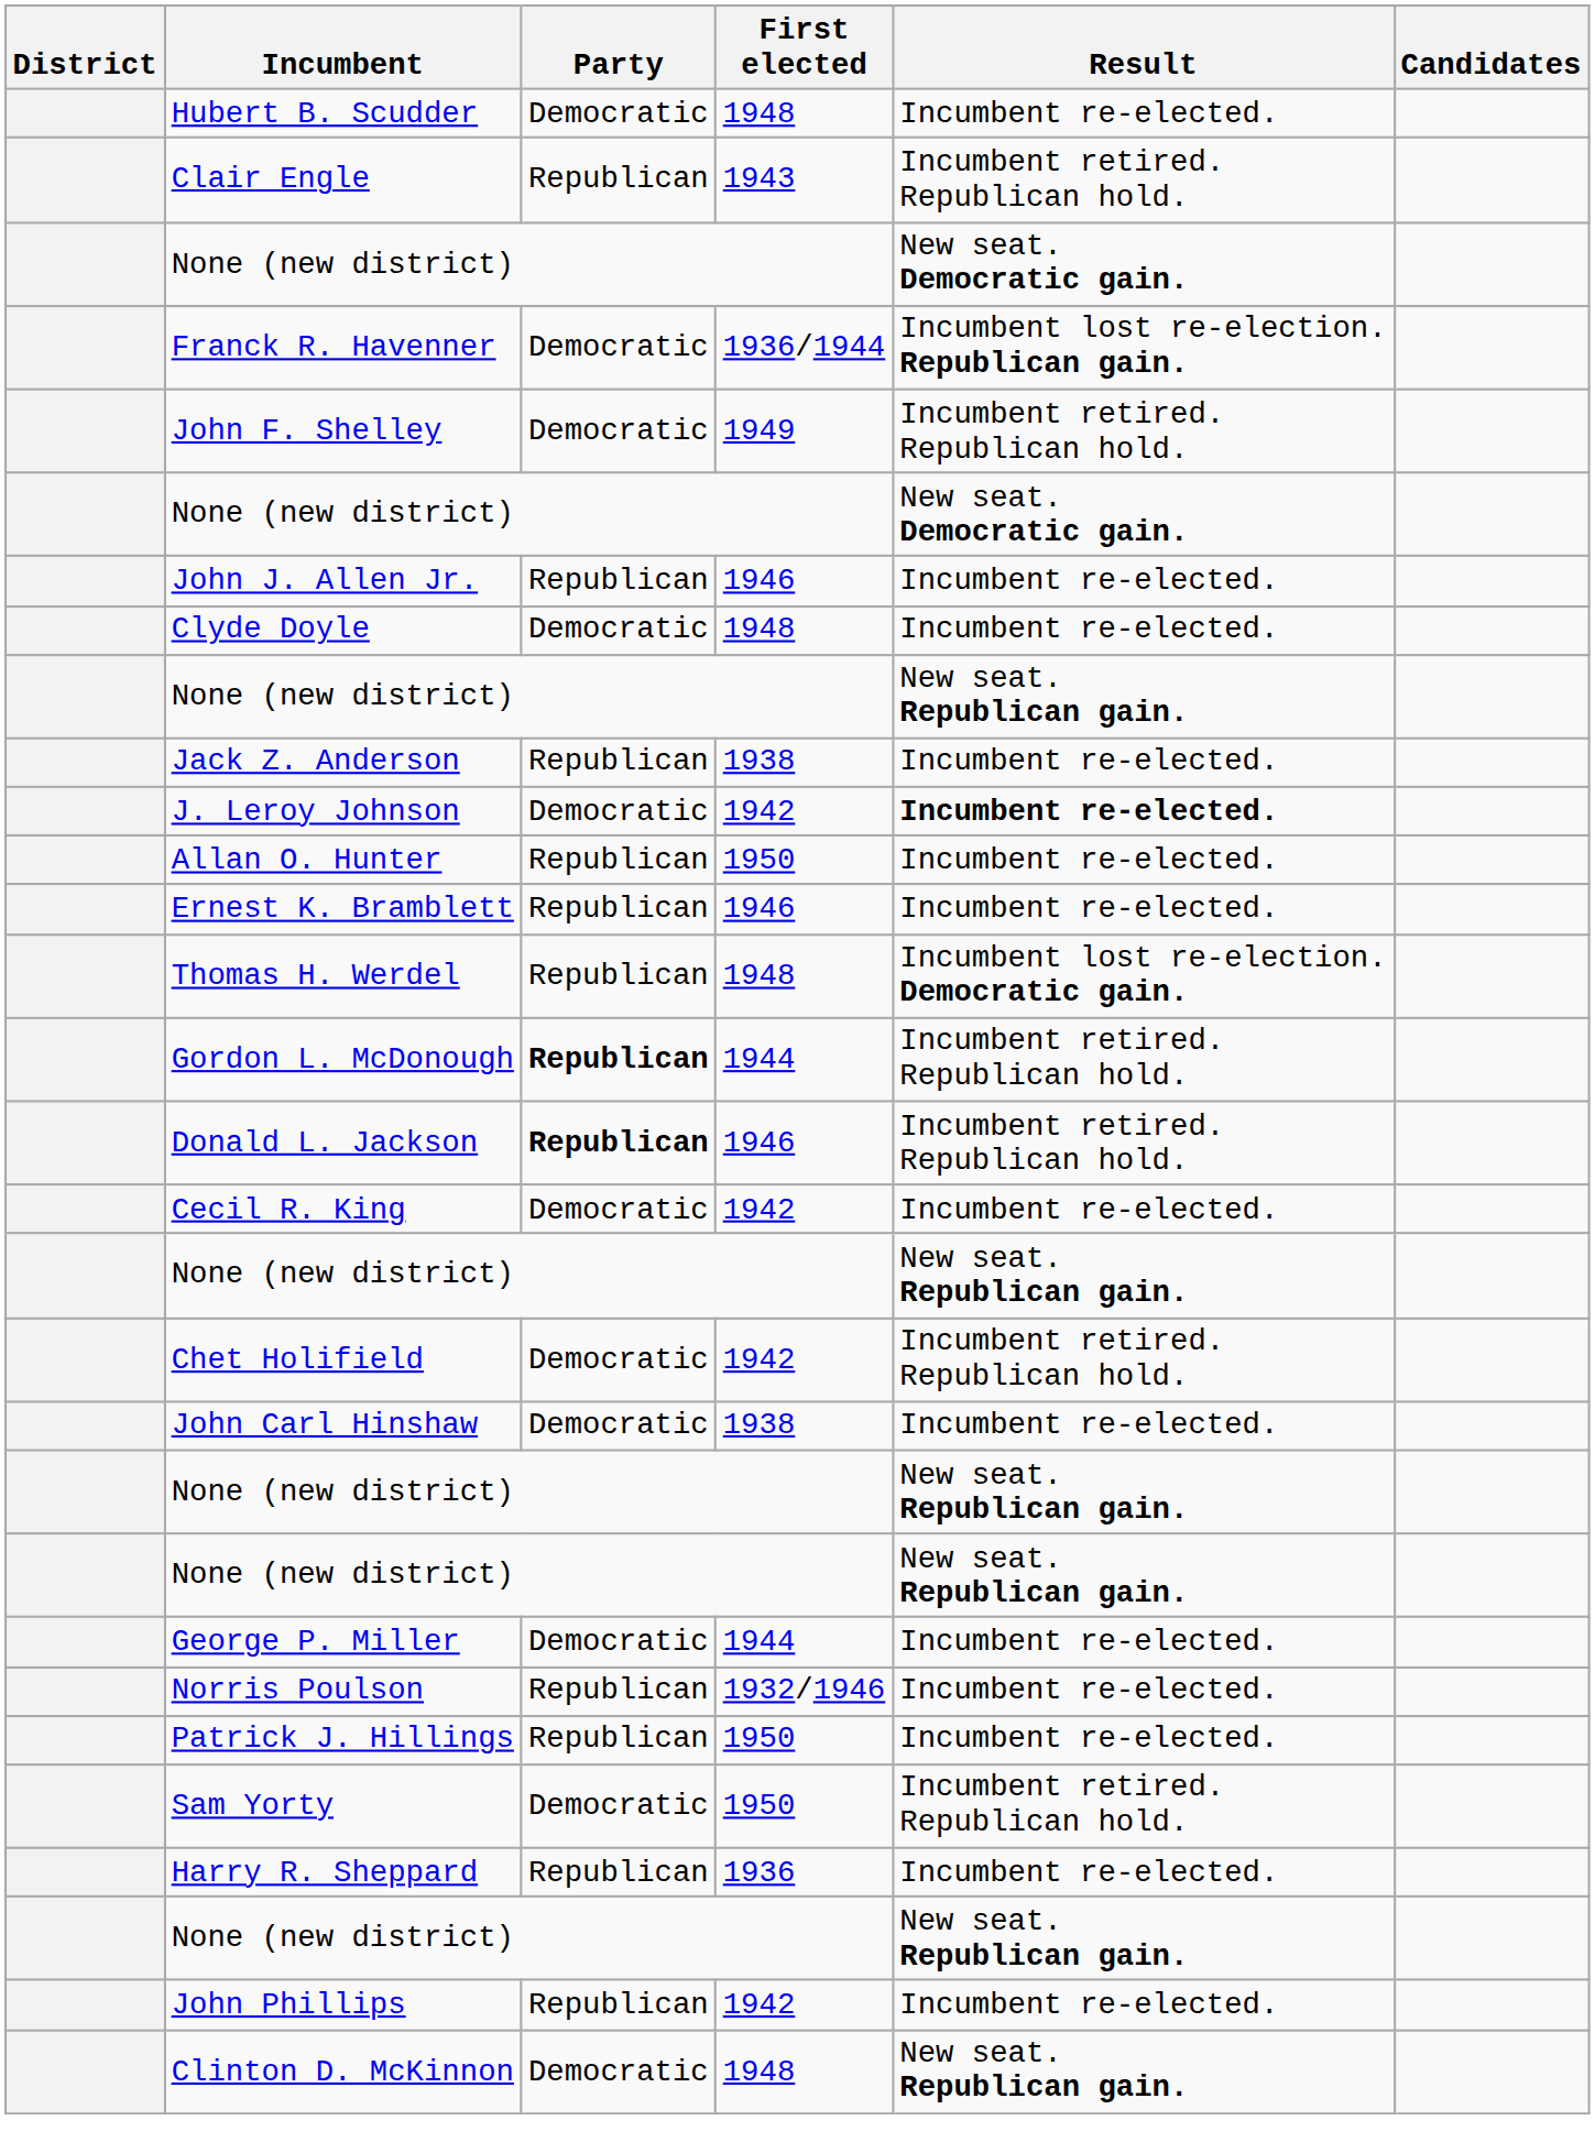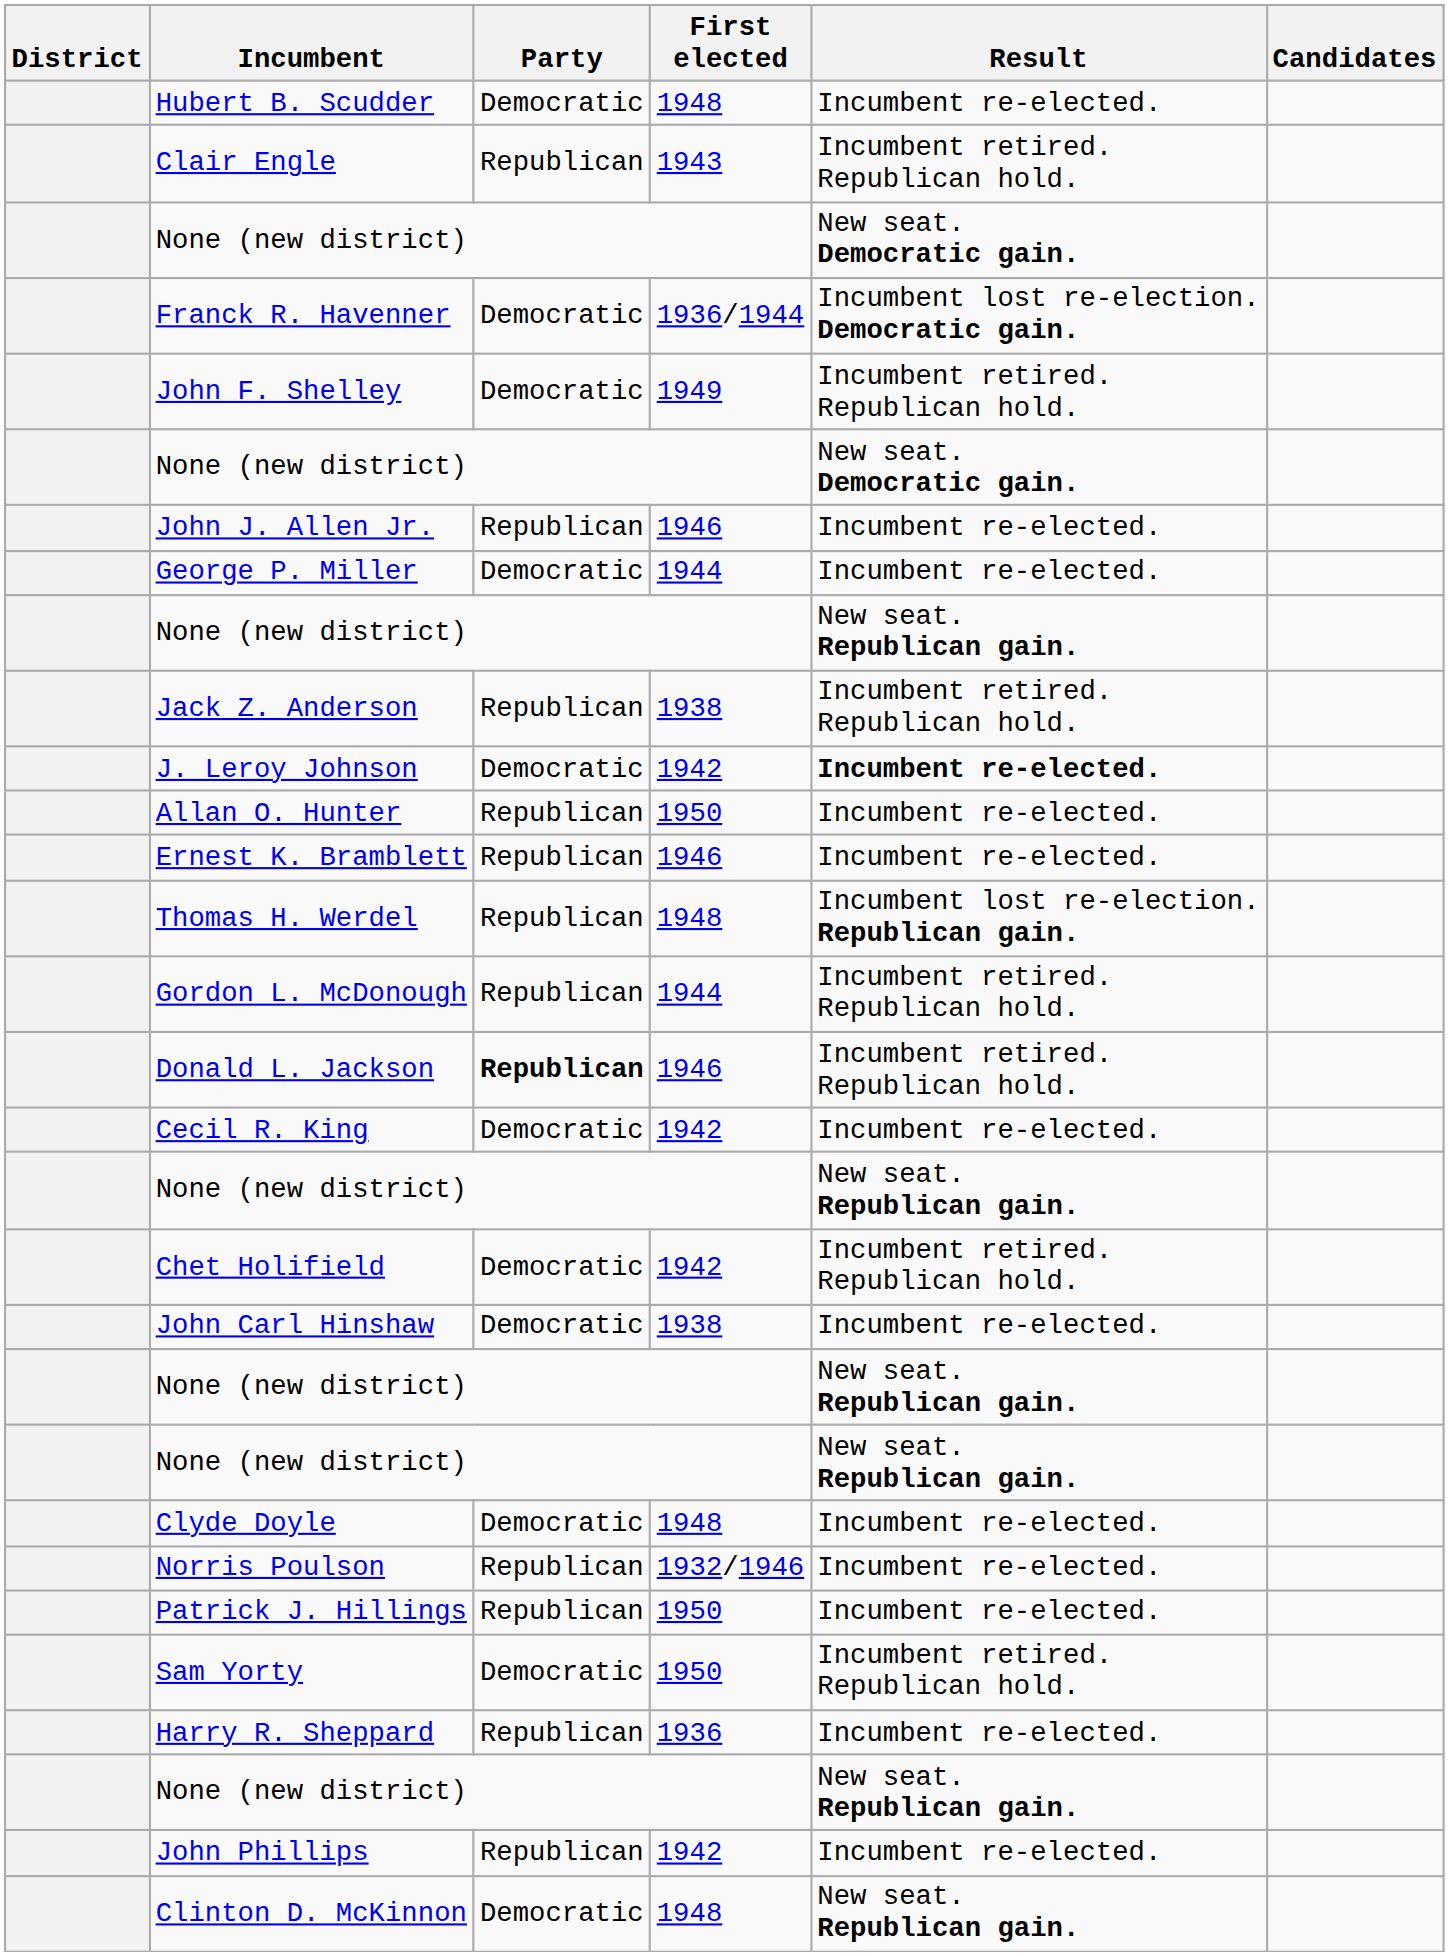Franck R. Havenner | Result: Incumbent lost re-election. Republican gain. -> Incumbent lost re-election. Democratic gain.
rows swapped: George P. Miller <-> Clyde Doyle
Jack Z. Anderson | Result: Incumbent re-elected. -> Incumbent retired. Republican hold.
Thomas H. Werdel | Result: Incumbent lost re-election. Democratic gain. -> Incumbent lost re-election. Republican gain.
Gordon L. McDonough | Party: bold -> normal
